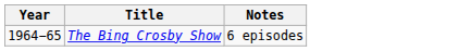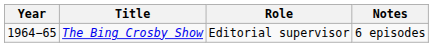+ column: Role | Editorial supervisor
